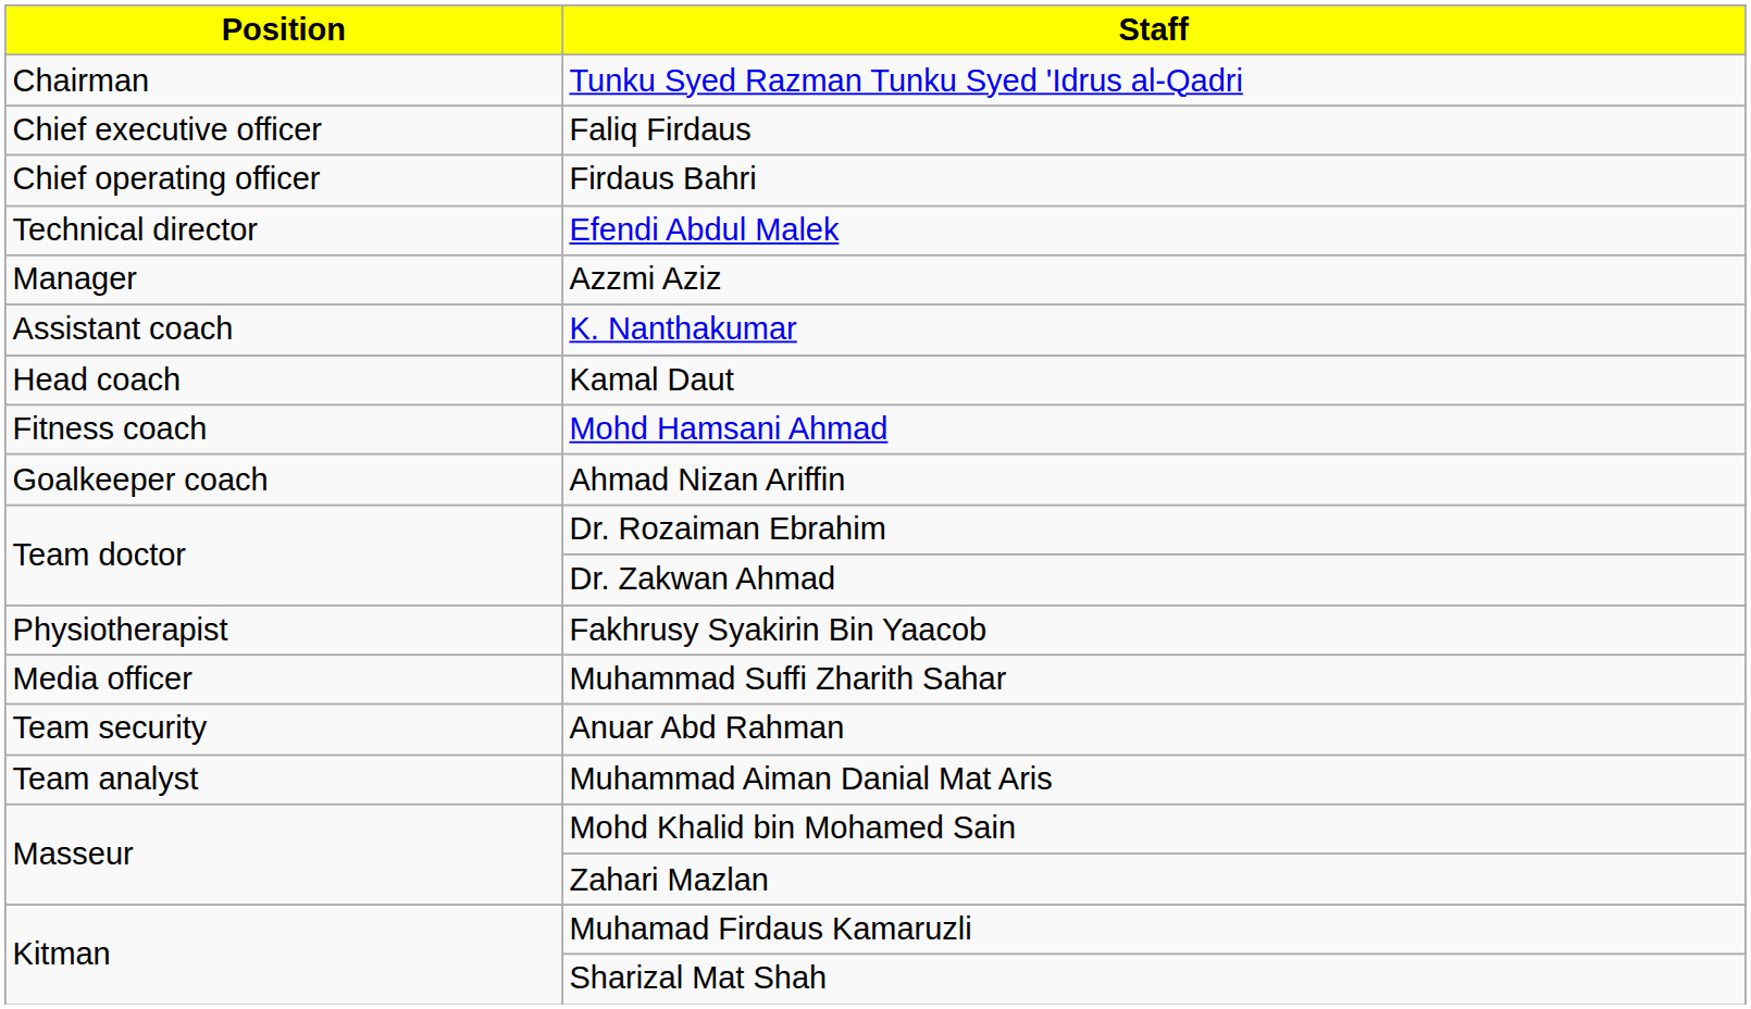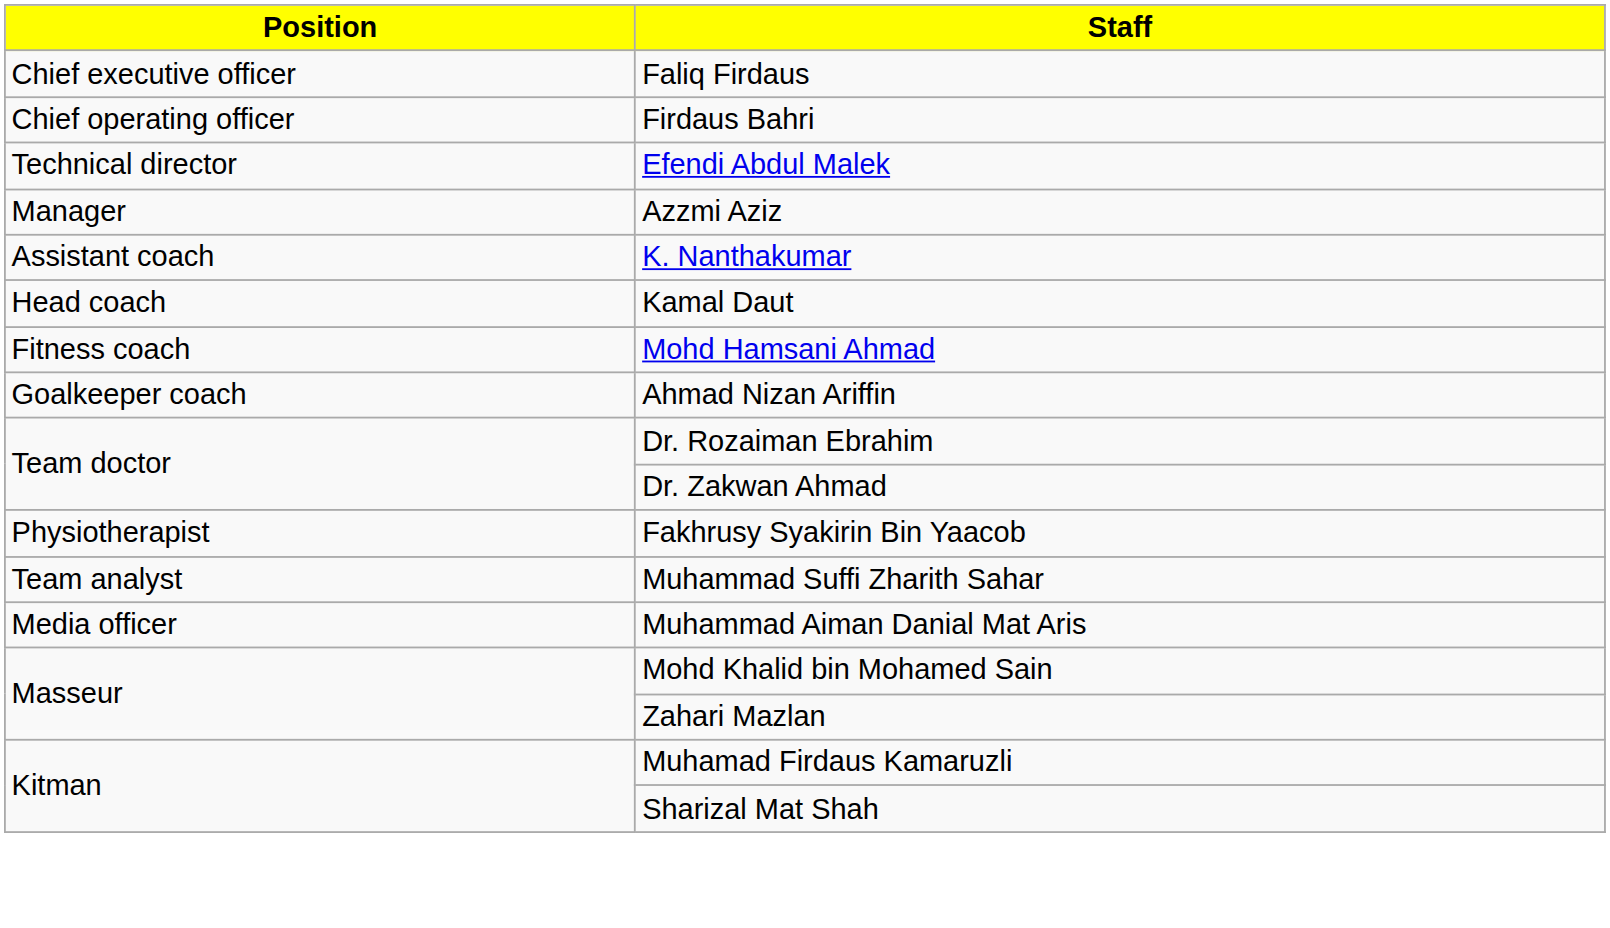- row: Chairman | Tunku Syed Razman Tunku Syed 'Idrus al-Qadri
Muhammad Suffi Zharith Sahar | Position: Media officer -> Team analyst
- row: Team security | Anuar Abd Rahman
Muhammad Aiman Danial Mat Aris | Position: Team analyst -> Media officer
